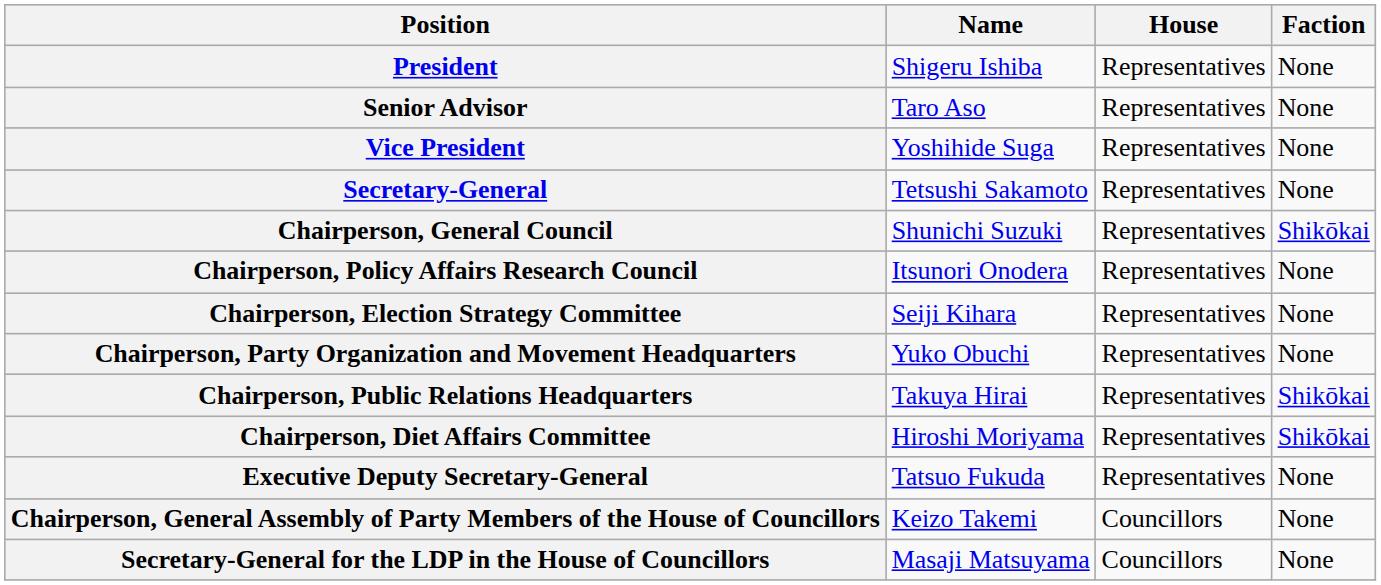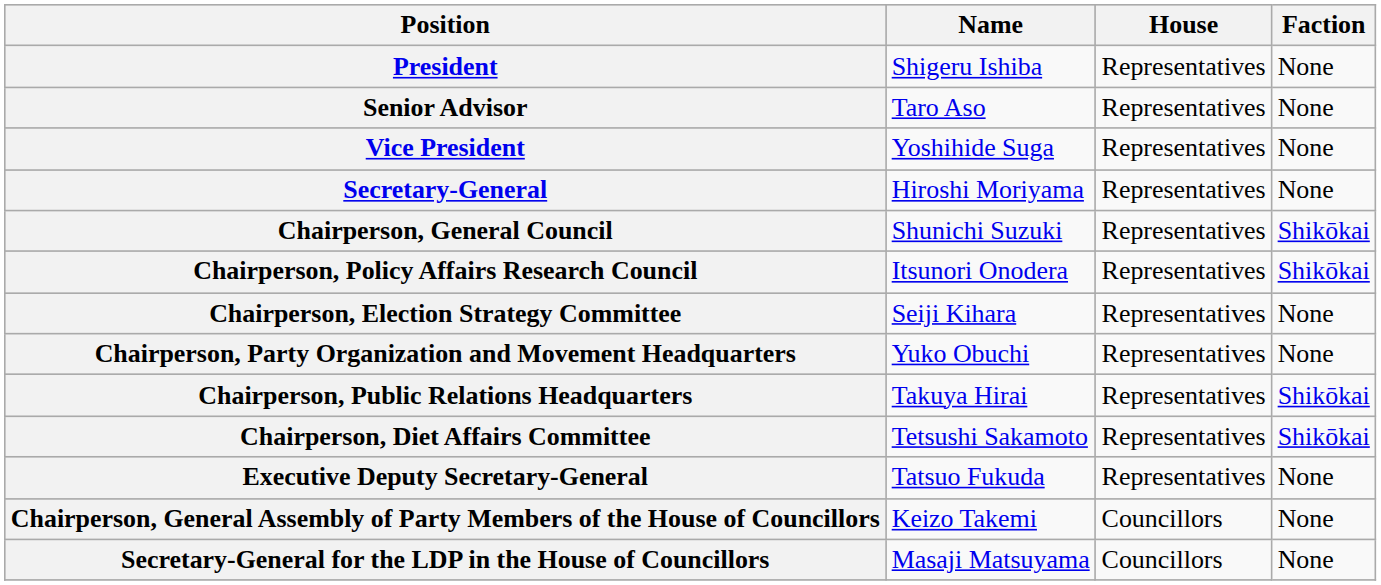Secretary-General | Name: Tetsushi Sakamoto -> Hiroshi Moriyama
Chairperson, Policy Affairs Research Council | Faction: None -> Shikōkai
Chairperson, Diet Affairs Committee | Name: Hiroshi Moriyama -> Tetsushi Sakamoto
